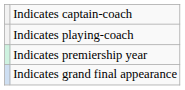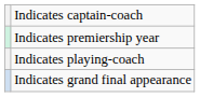rows swapped: Indicates playing-coach <-> Indicates premiership year
